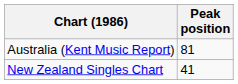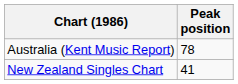Australia (Kent Music Report) | Peak position: 81 -> 78
